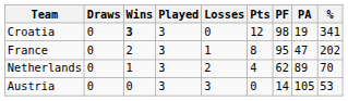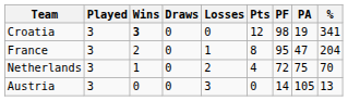columns swapped: Played <-> Draws
France | %: 202 -> 204
Netherlands | PF: 62 -> 72
Netherlands | PA: 89 -> 75
Austria | %: 53 -> 13
